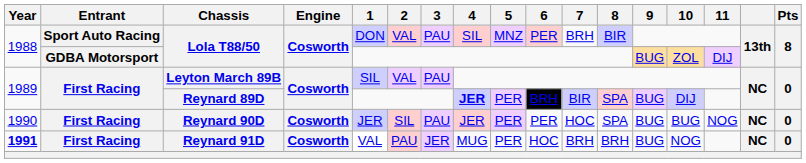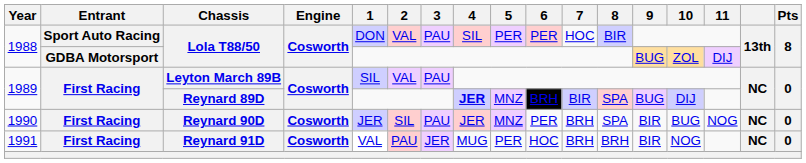Sport Auto Racing / Lola T88/50 | 5: MNZ -> PER
Sport Auto Racing / Lola T88/50 | 7: BRH -> HOC
Reynard 89D | 5: PER -> MNZ
Reynard 90D | 5: PER -> MNZ
Reynard 90D | 7: HOC -> BRH
Reynard 90D | 9: BUG -> BIR
Reynard 91D | Year: bold -> normal
Reynard 91D | 9: BUG -> BIR
